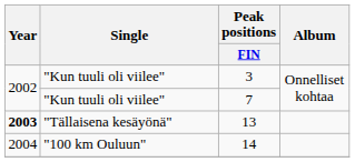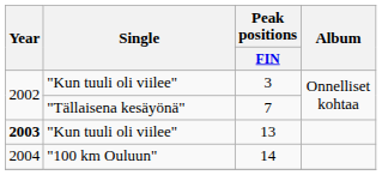7 | Single: "Kun tuuli oli viilee" -> "Tällaisena kesäyönä"
13 | Single: "Tällaisena kesäyönä" -> "Kun tuuli oli viilee"
